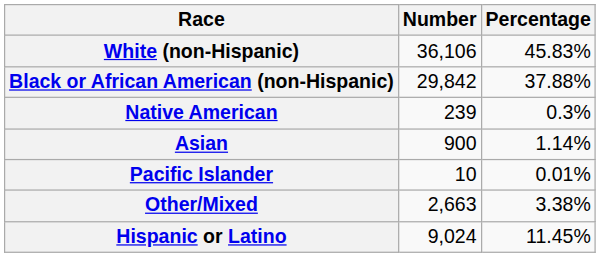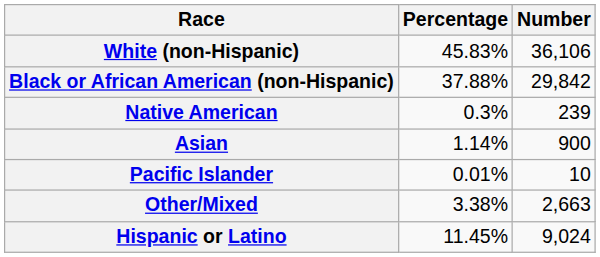columns swapped: Number <-> Percentage
